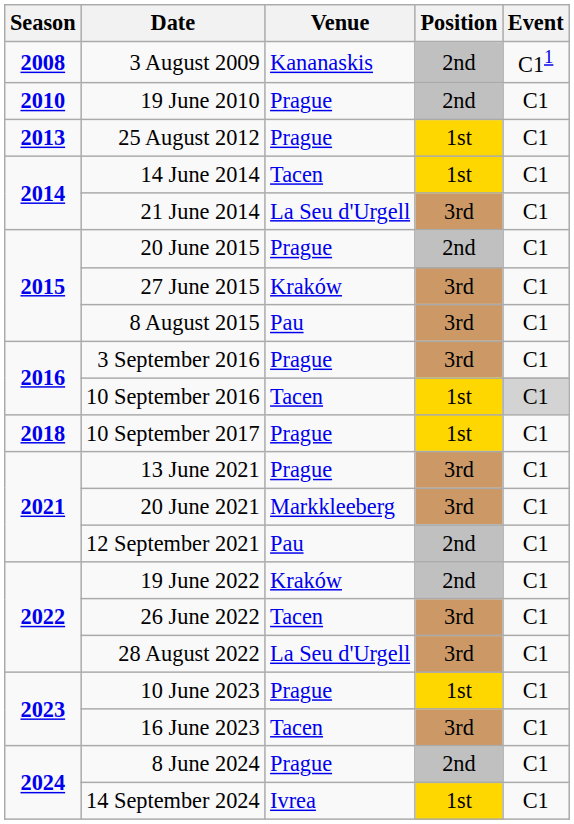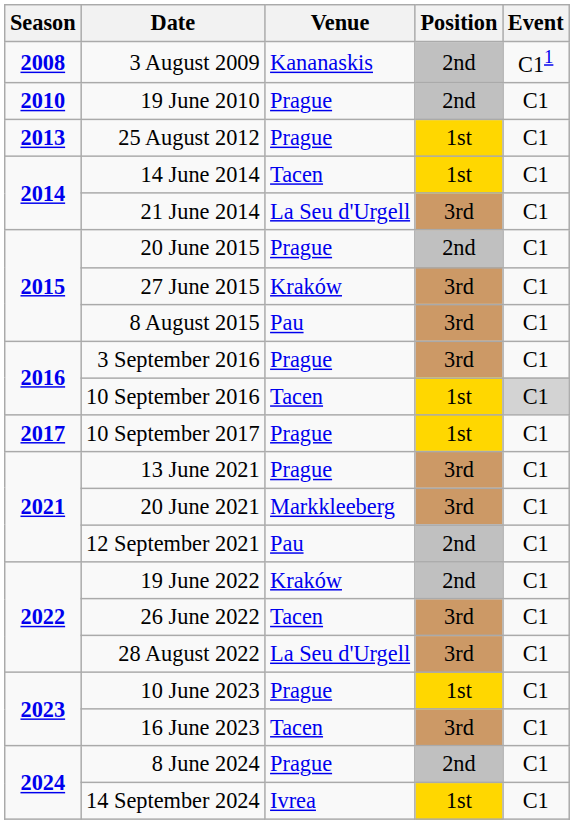10 September 2017 | Season: 2018 -> 2017
